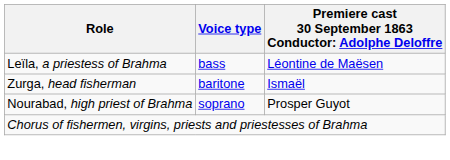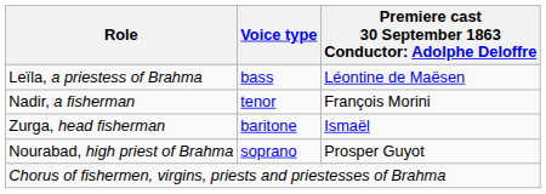+ row: Nadir, a fisherman | tenor | François Morini
